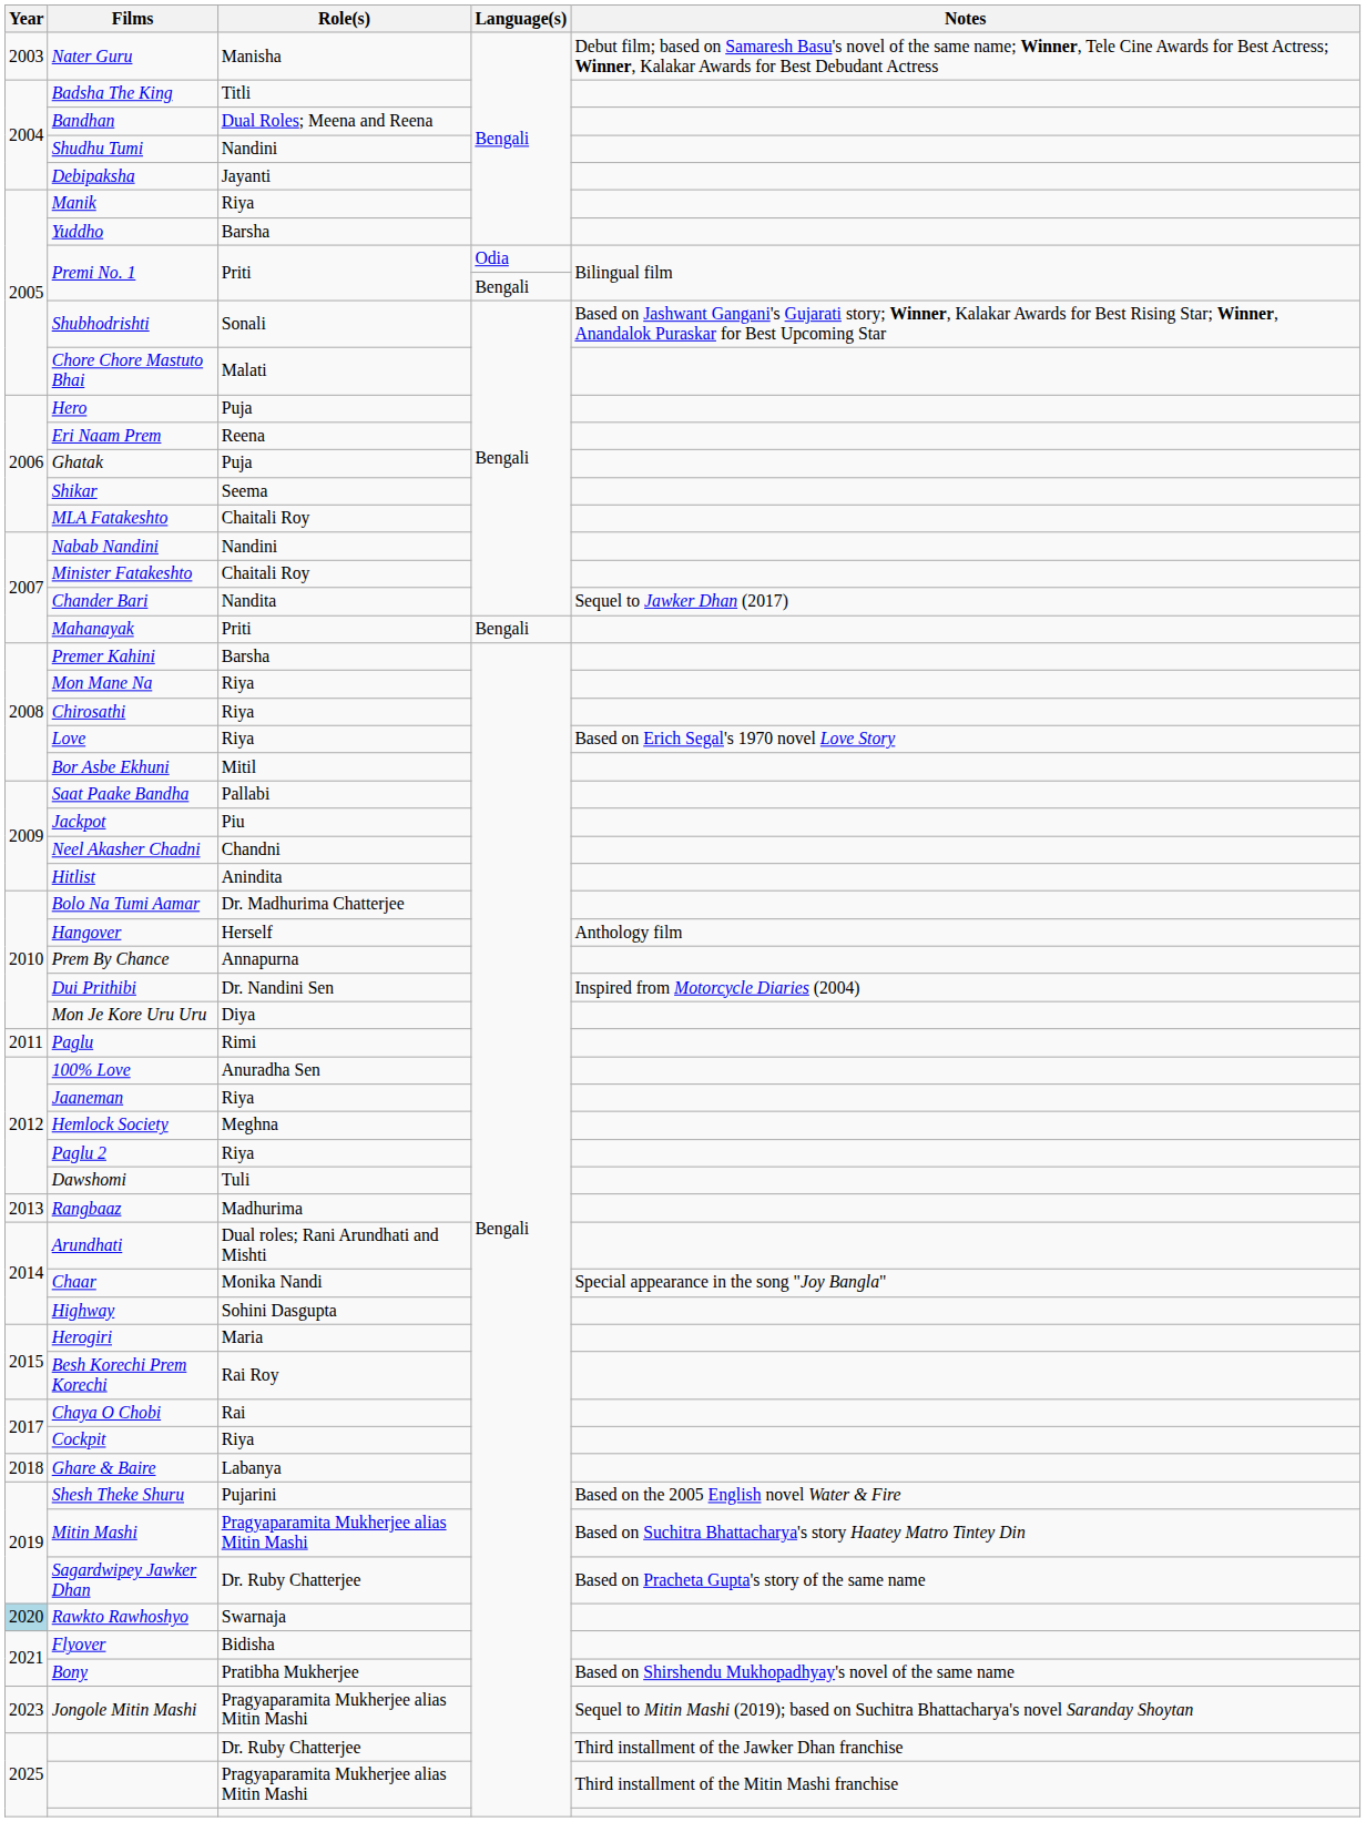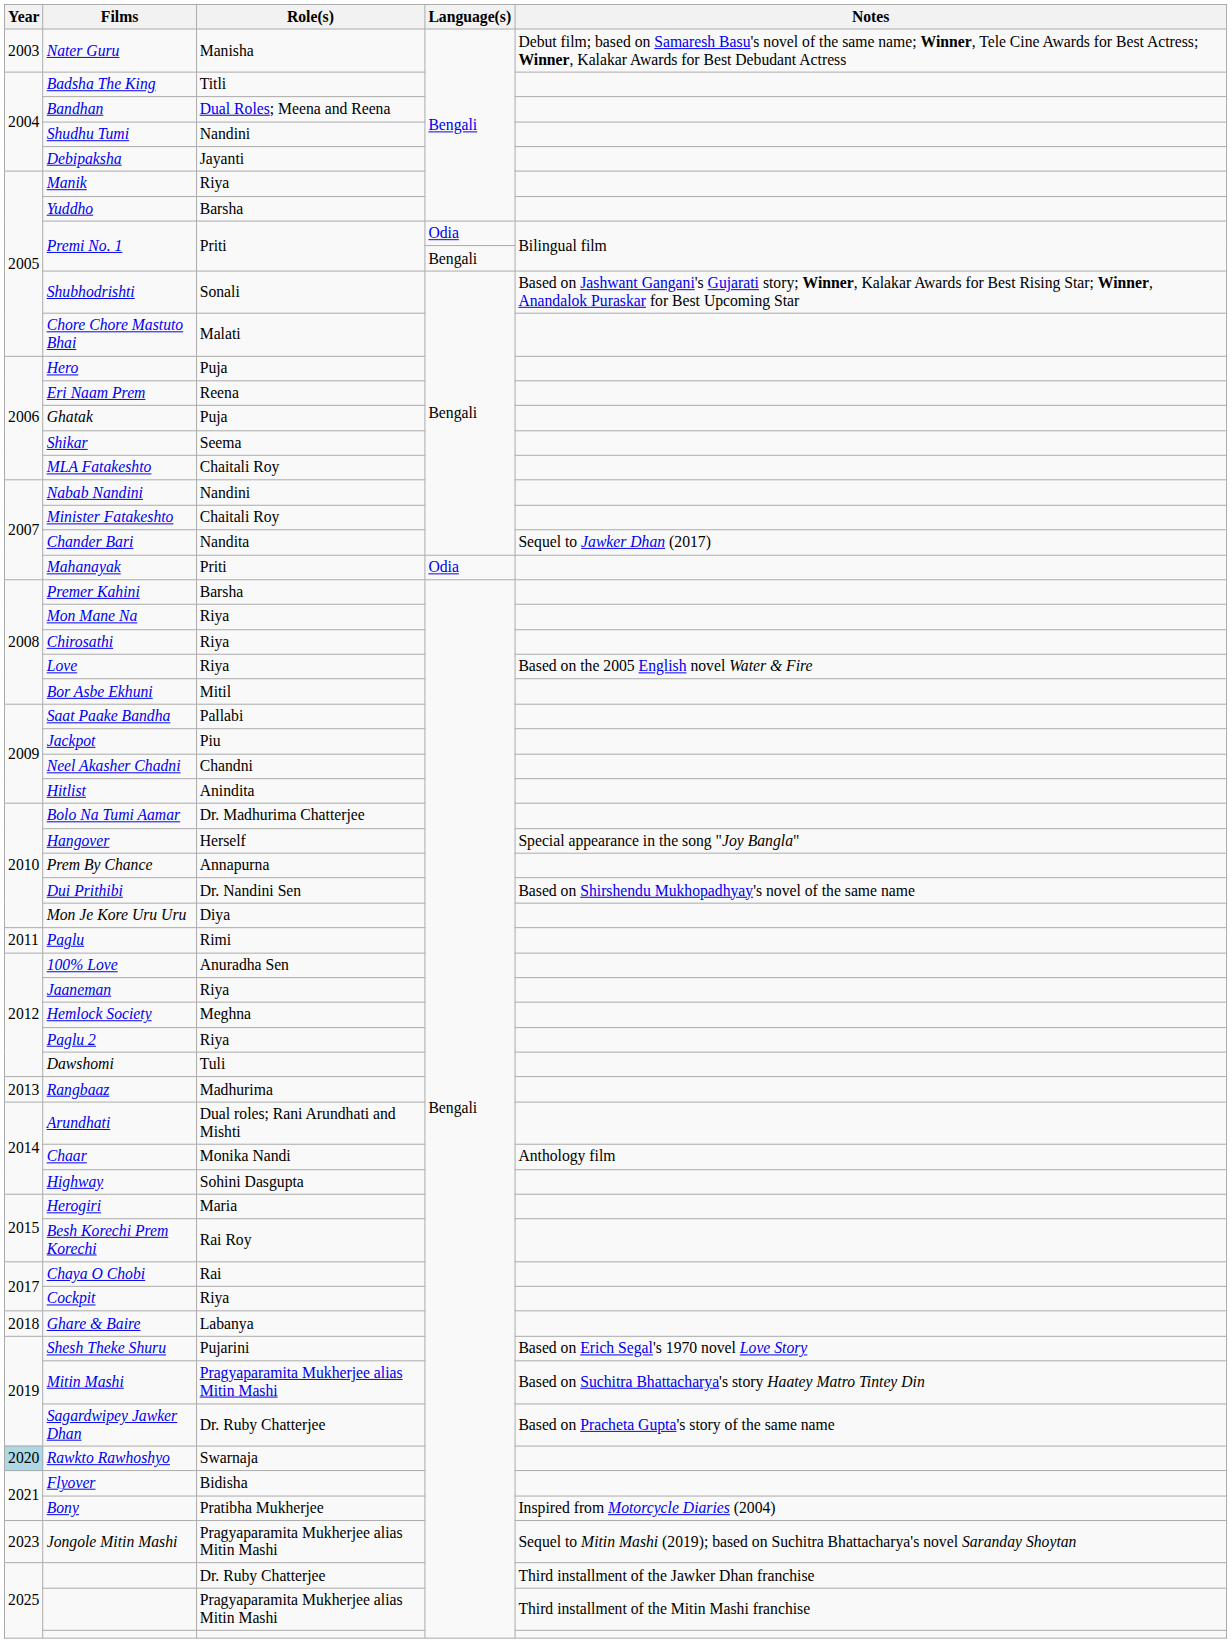Mahanayak | Language(s): Bengali -> Odia
Love | Notes: Based on Erich Segal's 1970 novel Love Story -> Based on the 2005 English novel Water & Fire
Hangover | Notes: Anthology film -> Special appearance in the song "Joy Bangla"
Dui Prithibi | Notes: Inspired from Motorcycle Diaries (2004) -> Based on Shirshendu Mukhopadhyay's novel of the same name
Chaar | Notes: Special appearance in the song "Joy Bangla" -> Anthology film
Shesh Theke Shuru | Notes: Based on the 2005 English novel Water & Fire -> Based on Erich Segal's 1970 novel Love Story
Bony | Notes: Based on Shirshendu Mukhopadhyay's novel of the same name -> Inspired from Motorcycle Diaries (2004)
